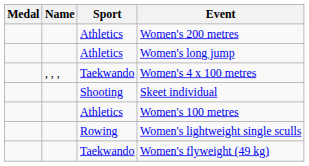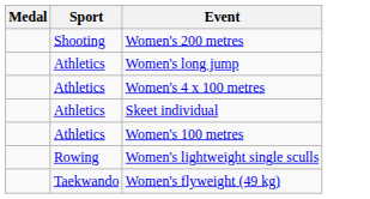- column: Name | , , ,
Women's 200 metres | Sport: Athletics -> Shooting
Women's 4 x 100 metres | Sport: Taekwando -> Athletics
Skeet individual | Sport: Shooting -> Athletics
